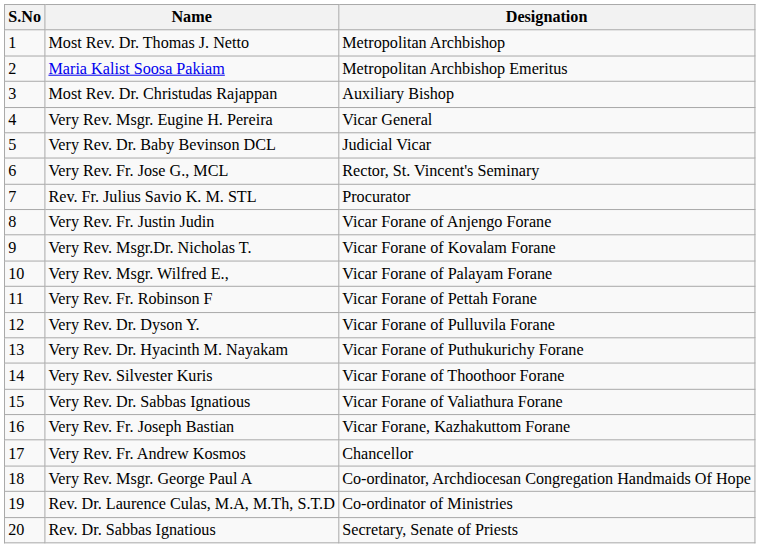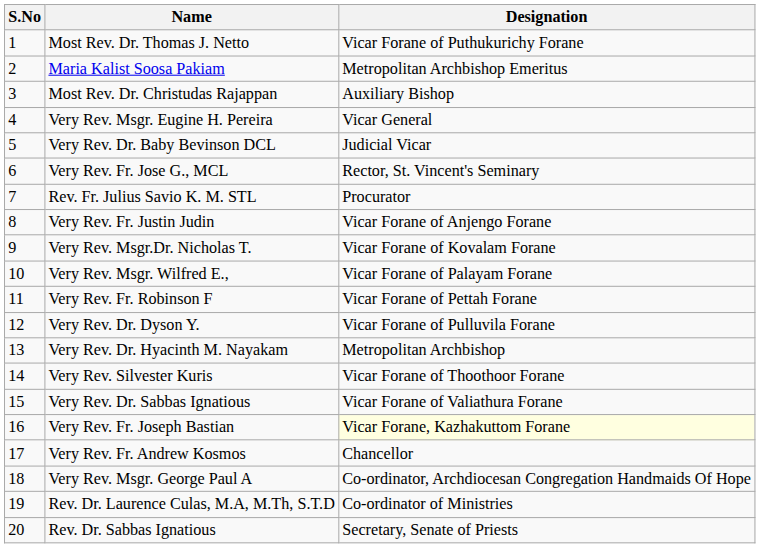Most Rev. Dr. Thomas J. Netto | Designation: Metropolitan Archbishop -> Vicar Forane of Puthukurichy Forane
Very Rev. Dr. Hyacinth M. Nayakam | Designation: Vicar Forane of Puthukurichy Forane -> Metropolitan Archbishop
Very Rev. Fr. Joseph Bastian | Designation: no background -> lightyellow background
